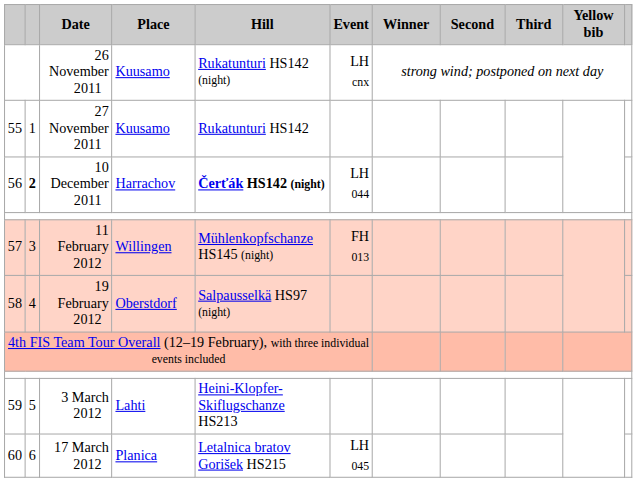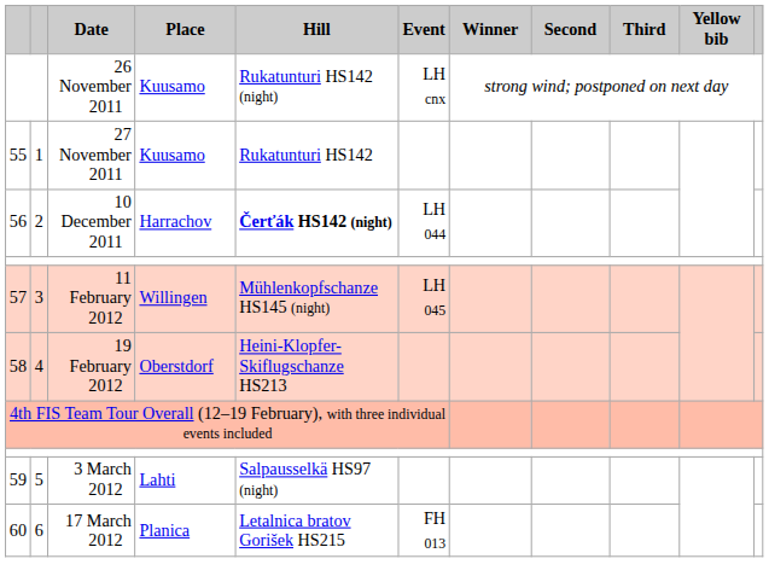10 December 2011 | column 2: bold -> normal
11 February 2012 | Event: FH 013 -> LH 045
19 February 2012 | Hill: Salpausselkä HS97 (night) -> Heini-Klopfer-Skiflugschanze HS213
3 March 2012 | Hill: Heini-Klopfer-Skiflugschanze HS213 -> Salpausselkä HS97 (night)
17 March 2012 | Event: LH 045 -> FH 013
